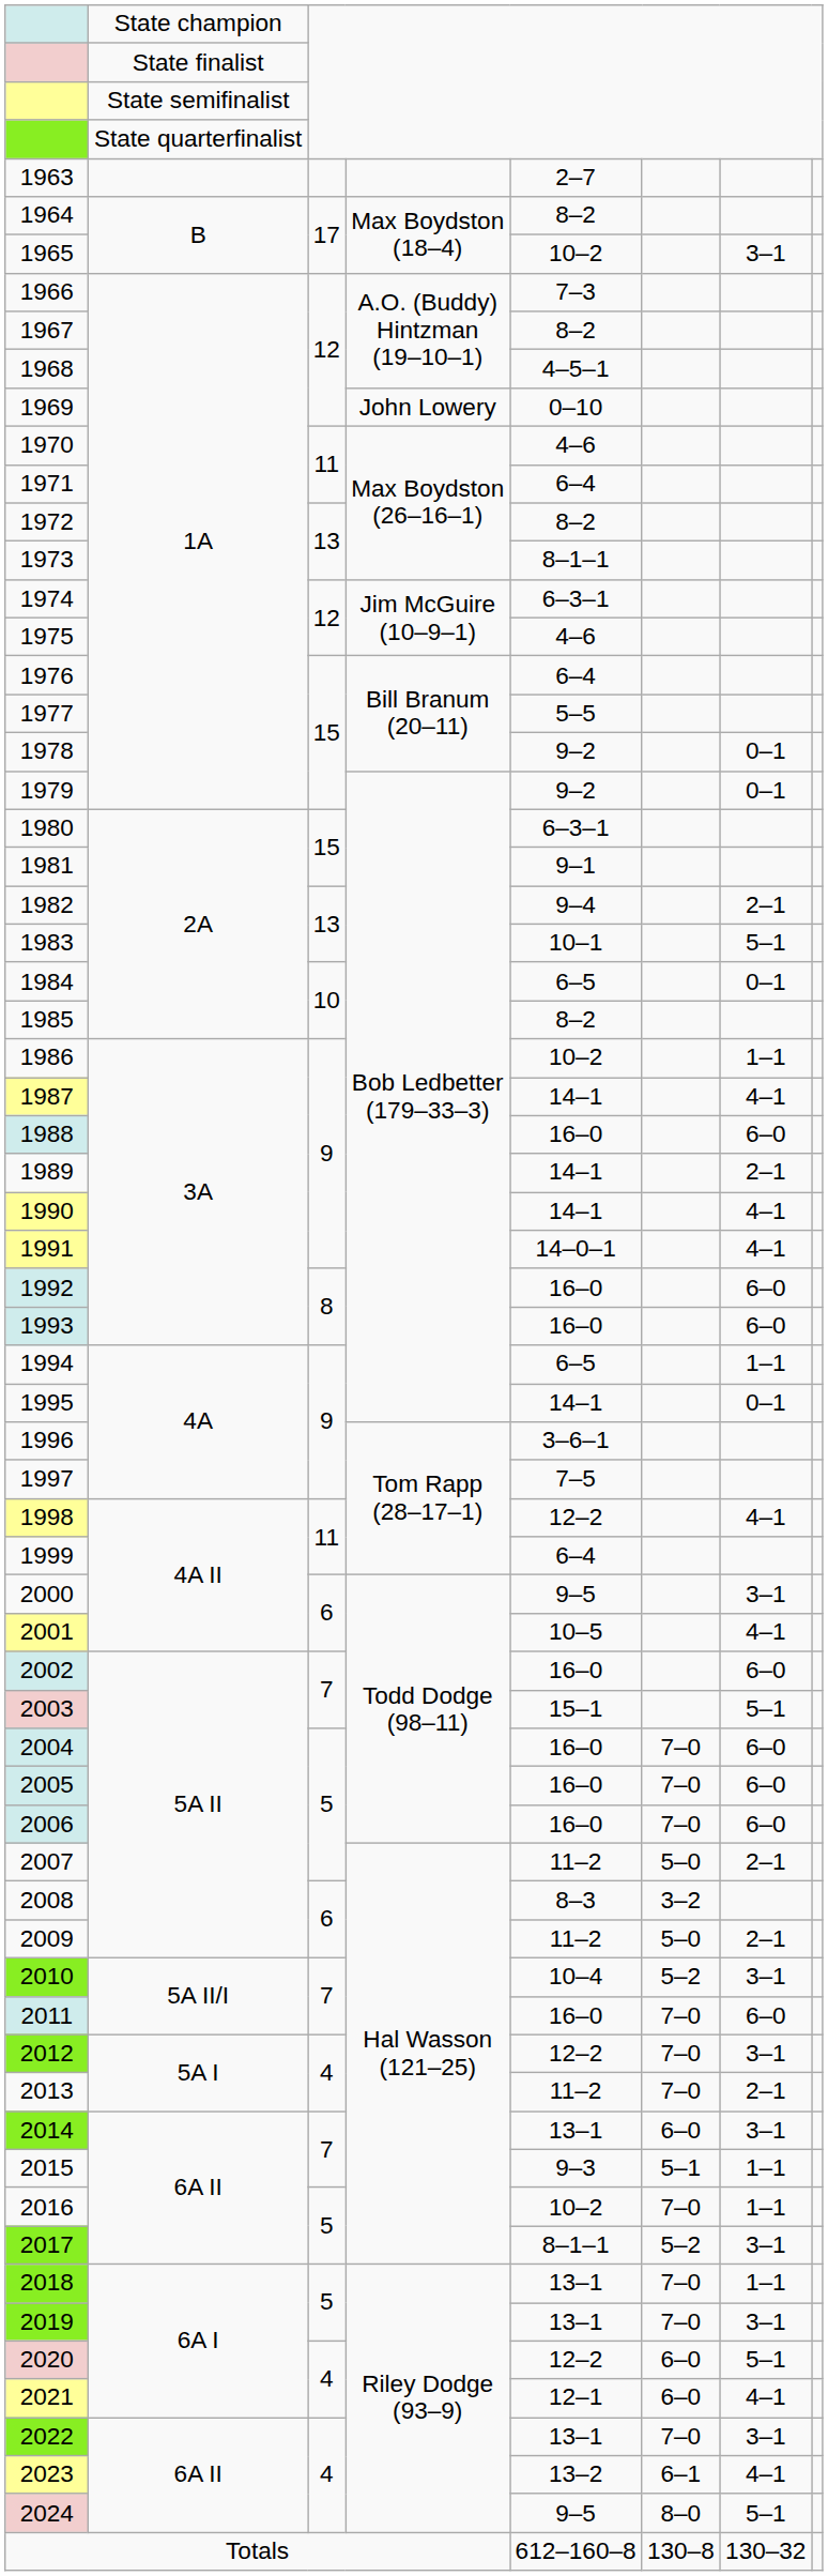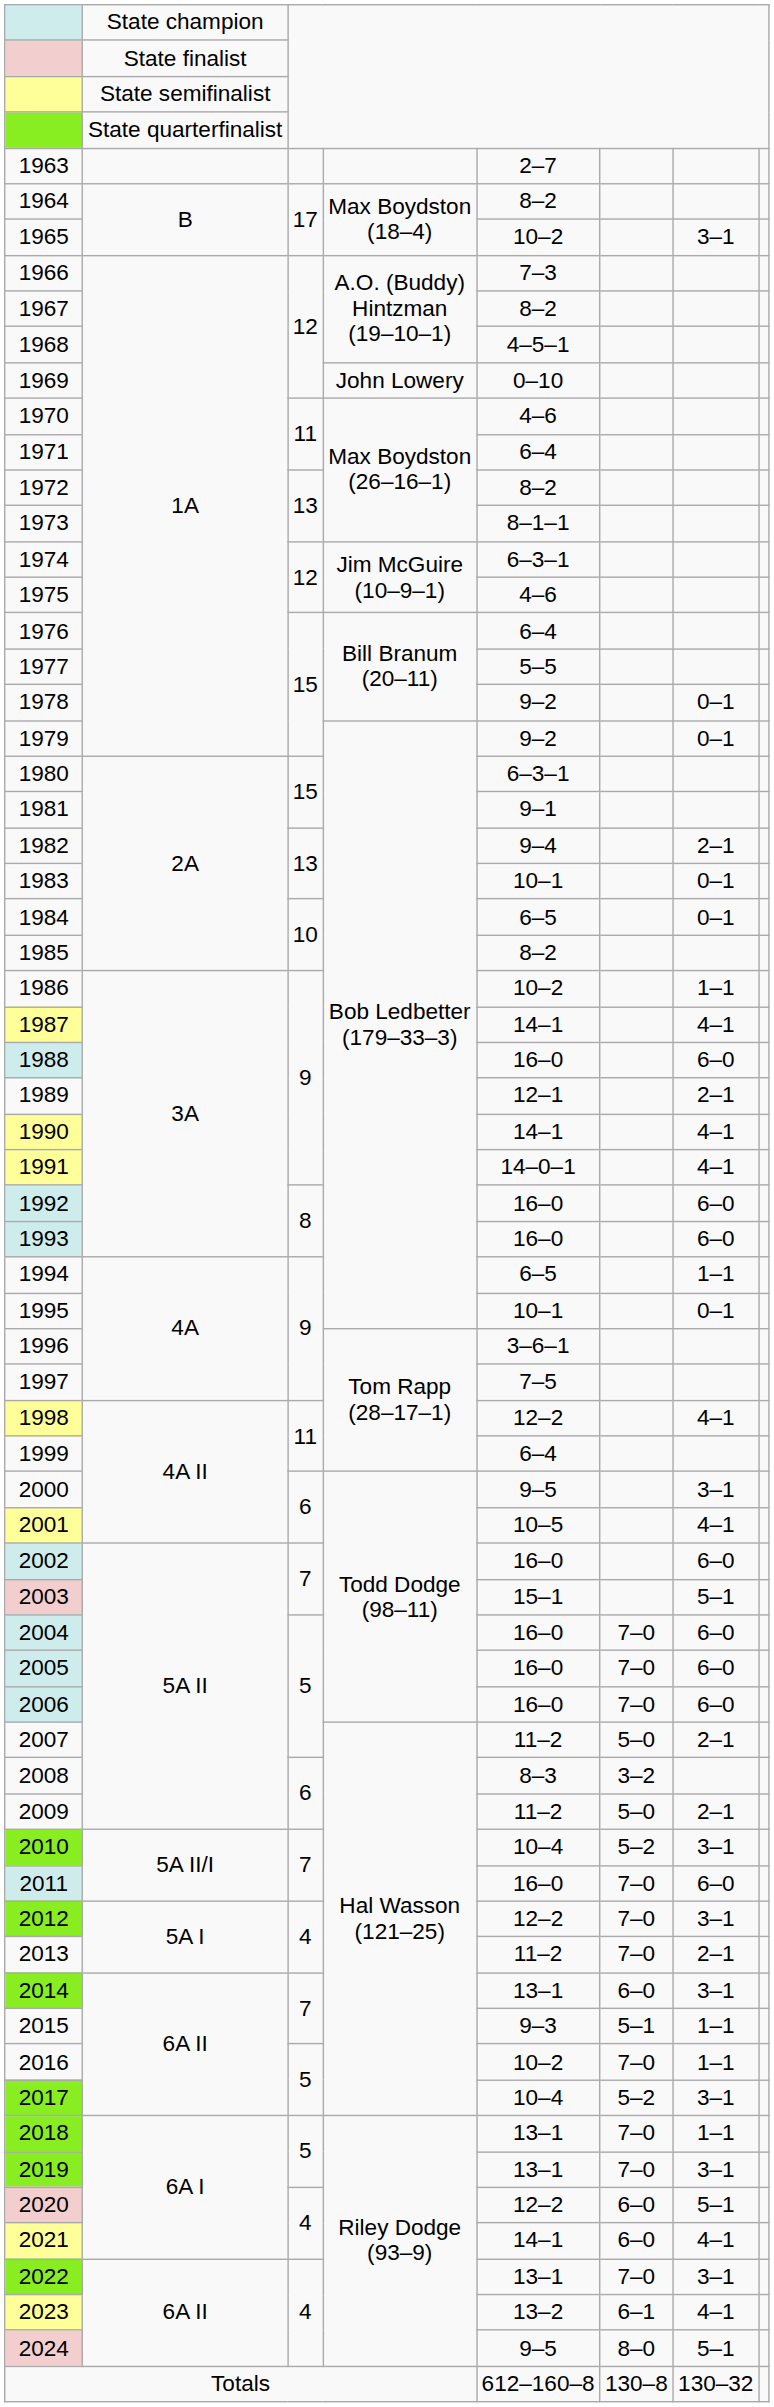1983 | column 7: 5–1 -> 0–1
1989 | column 5: 14–1 -> 12–1
1995 | column 5: 14–1 -> 10–1
2017 | column 5: 8–1–1 -> 10–4
2021 | column 5: 12–1 -> 14–1
